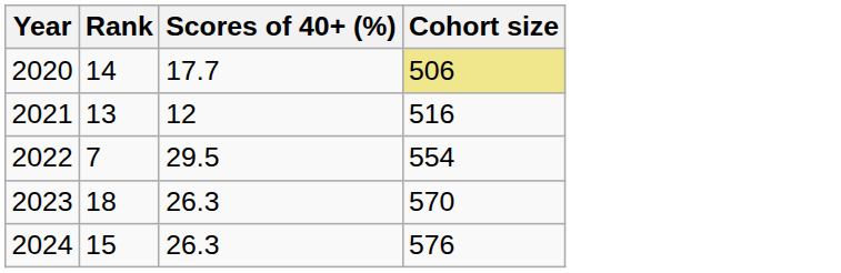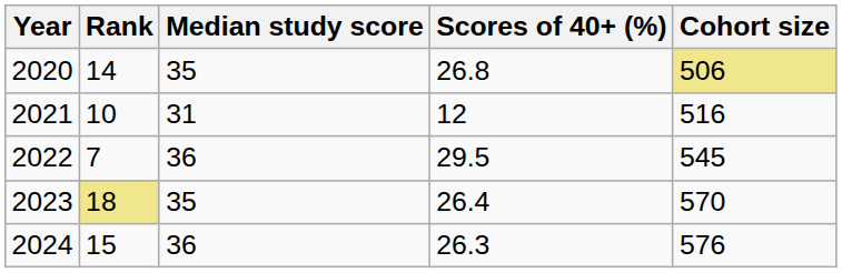+ column: Median study score | 35 | 31 | 36 | 35 | 36
2020 | Scores of 40+ (%): 17.7 -> 26.8
2021 | Rank: 13 -> 10
2022 | Cohort size: 554 -> 545
2023 | Rank: no background -> khaki background
2023 | Scores of 40+ (%): 26.3 -> 26.4
